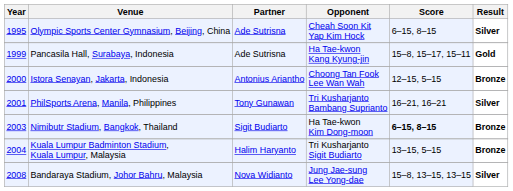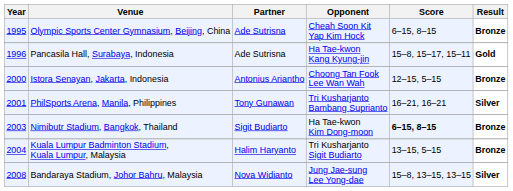Olympic Sports Center Gymnasium, Beijing, China | Result: Silver -> Bronze
Pancasila Hall, Surabaya, Indonesia | Year: 1999 -> 1996
